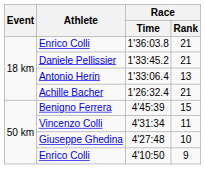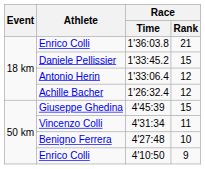1'33:45.2 | Race / Rank: 21 -> 15
1'33:06.4 | Race / Rank: 13 -> 12
1'26:32.4 | Race / Rank: 21 -> 12
4'45:39 | Athlete: Benigno Ferrera -> Giuseppe Ghedina
4'27:48 | Athlete: Giuseppe Ghedina -> Benigno Ferrera
